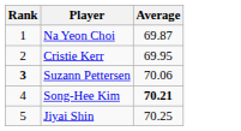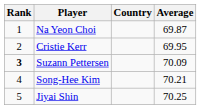+ column: Country
Suzann Pettersen | Average: 70.06 -> 70.09
Song-Hee Kim | Average: bold -> normal
